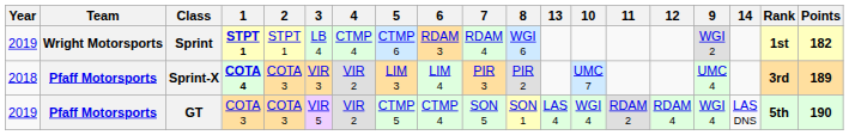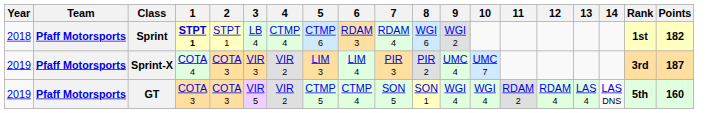columns swapped: 9 <-> 13
Sprint | Year: 2019 -> 2018
Sprint | Team: Wright Motorsports -> Pfaff Motorsports
Sprint-X | Year: 2018 -> 2019
Sprint-X | 1: bold -> normal
Sprint-X | Points: 189 -> 187
GT | Points: 190 -> 160
